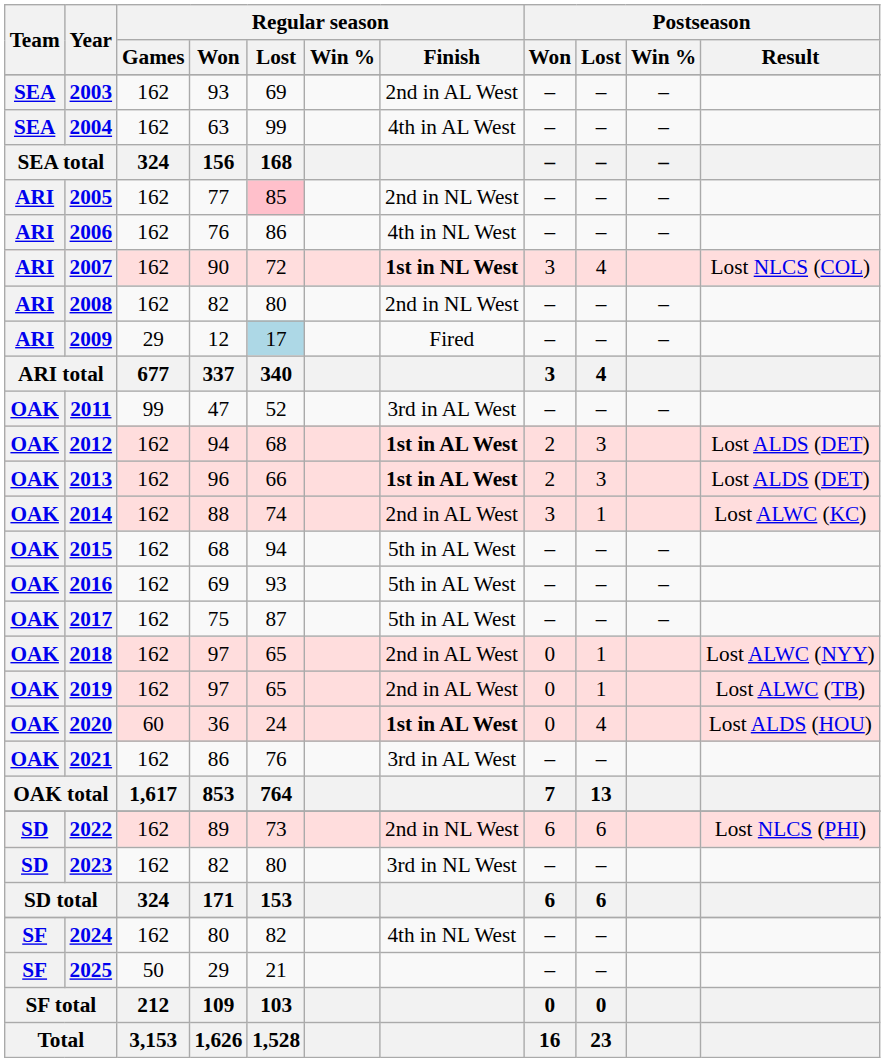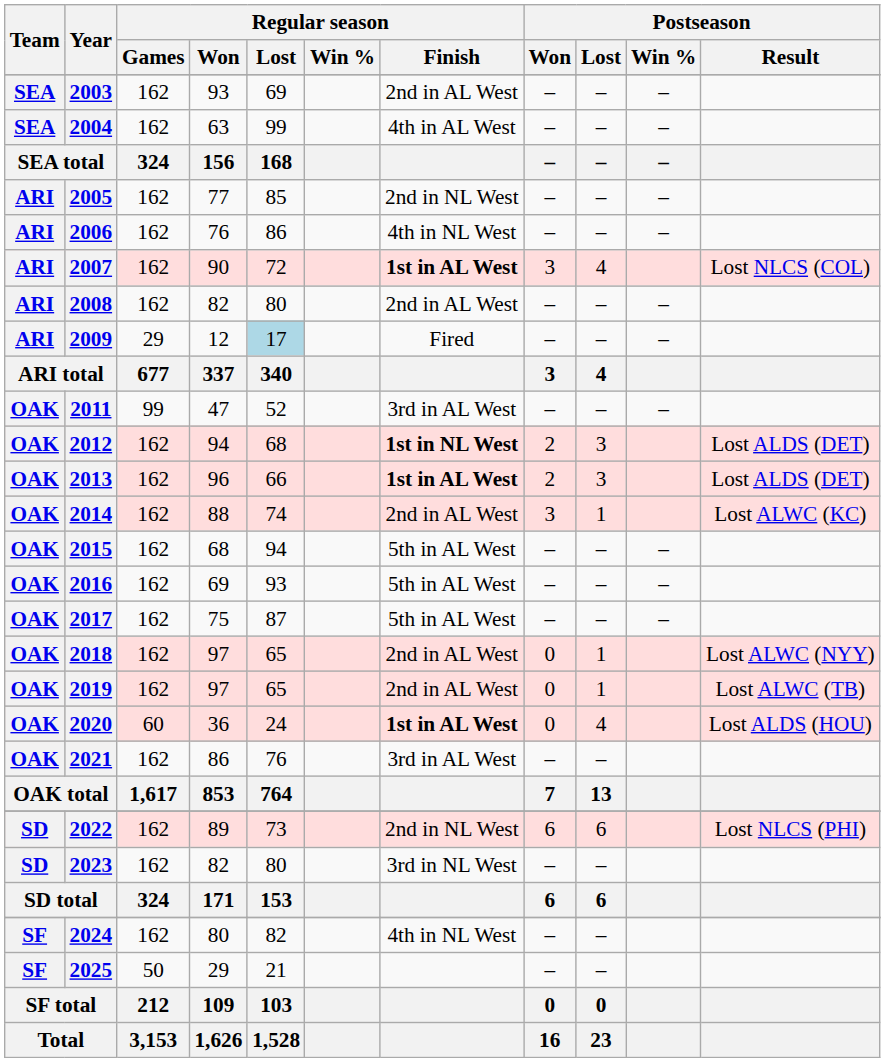2005 | Regular season / Lost: pink background -> no background
2007 | Regular season / Finish: 1st in NL West -> 1st in AL West
2008 | Regular season / Finish: 2nd in NL West -> 2nd in AL West
2012 | Regular season / Finish: 1st in AL West -> 1st in NL West
